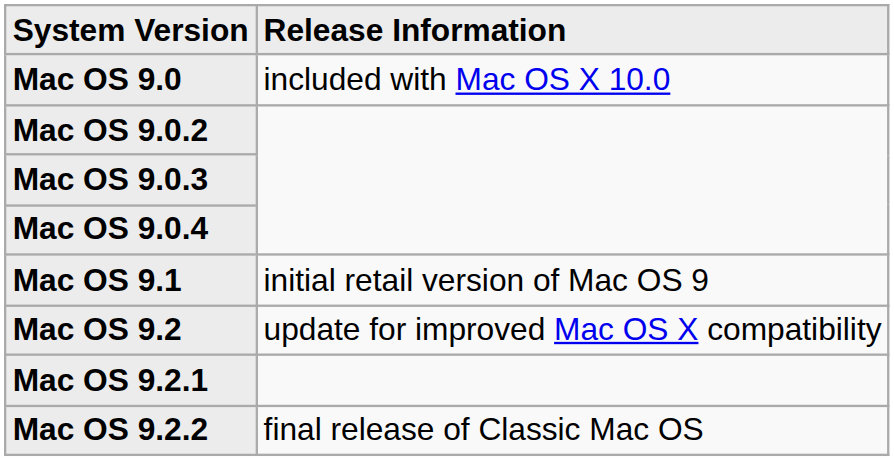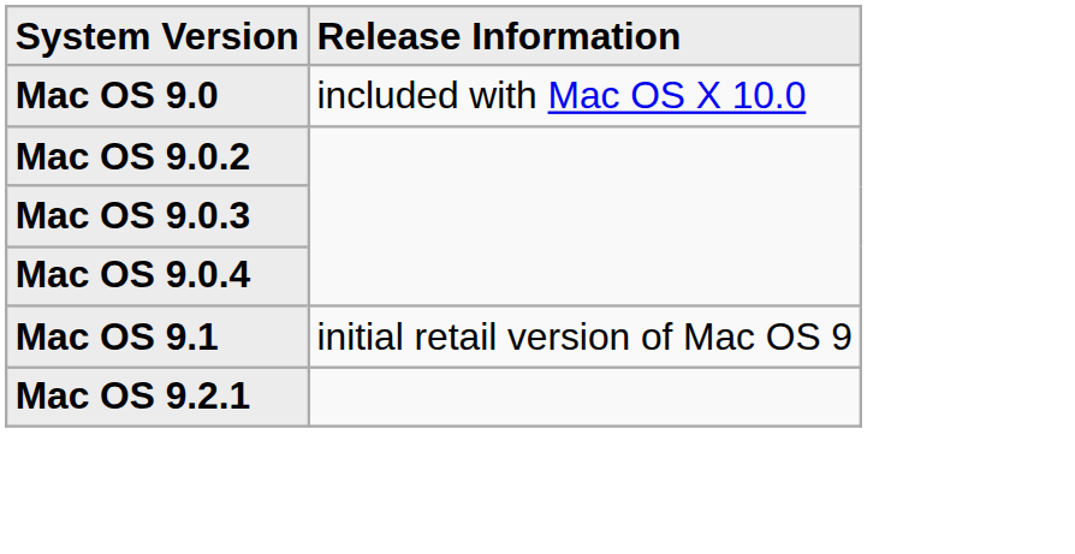- row: Mac OS 9.2 | update for improved Mac OS X compatibility
- row: Mac OS 9.2.2 | final release of Classic Mac OS
